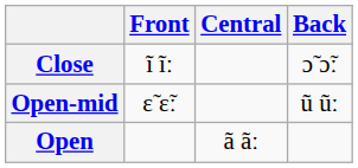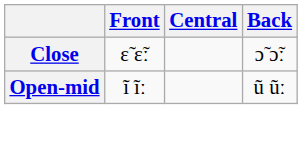Close | Front: ĩ ĩː -> ɛ̃ ɛ̃ː
Open-mid | Front: ɛ̃ ɛ̃ː -> ĩ ĩː
- row: Open | ã ãː
